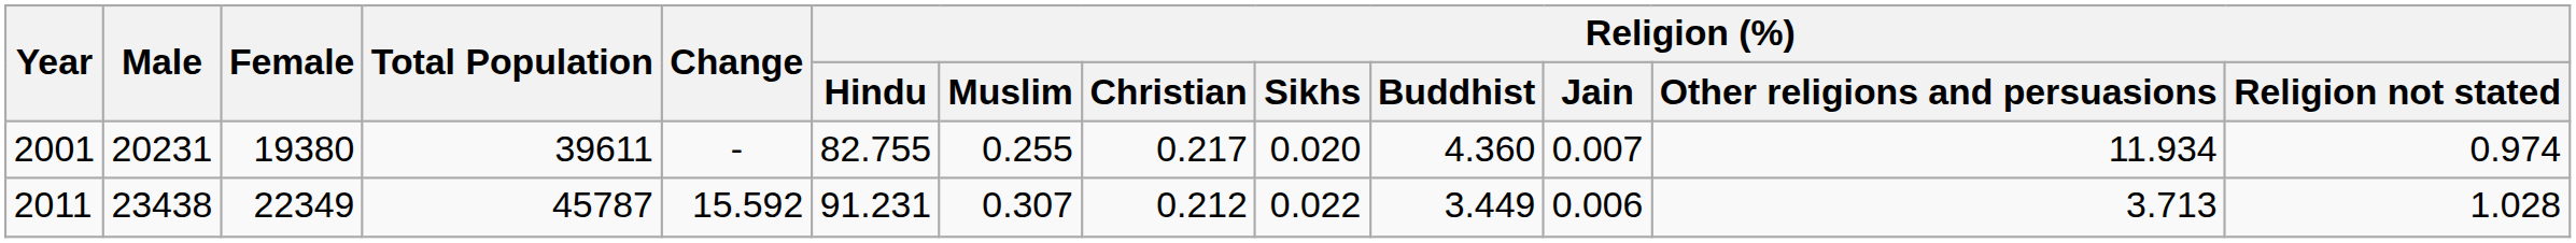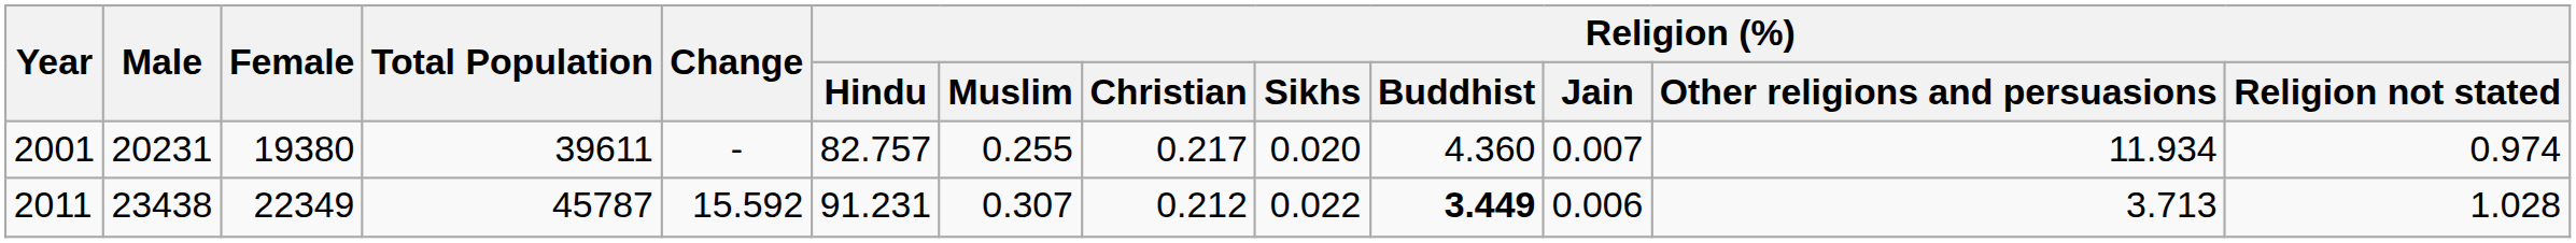2001 | Religion (%) / Hindu: 82.755 -> 82.757
2011 | Religion (%) / Buddhist: normal -> bold
